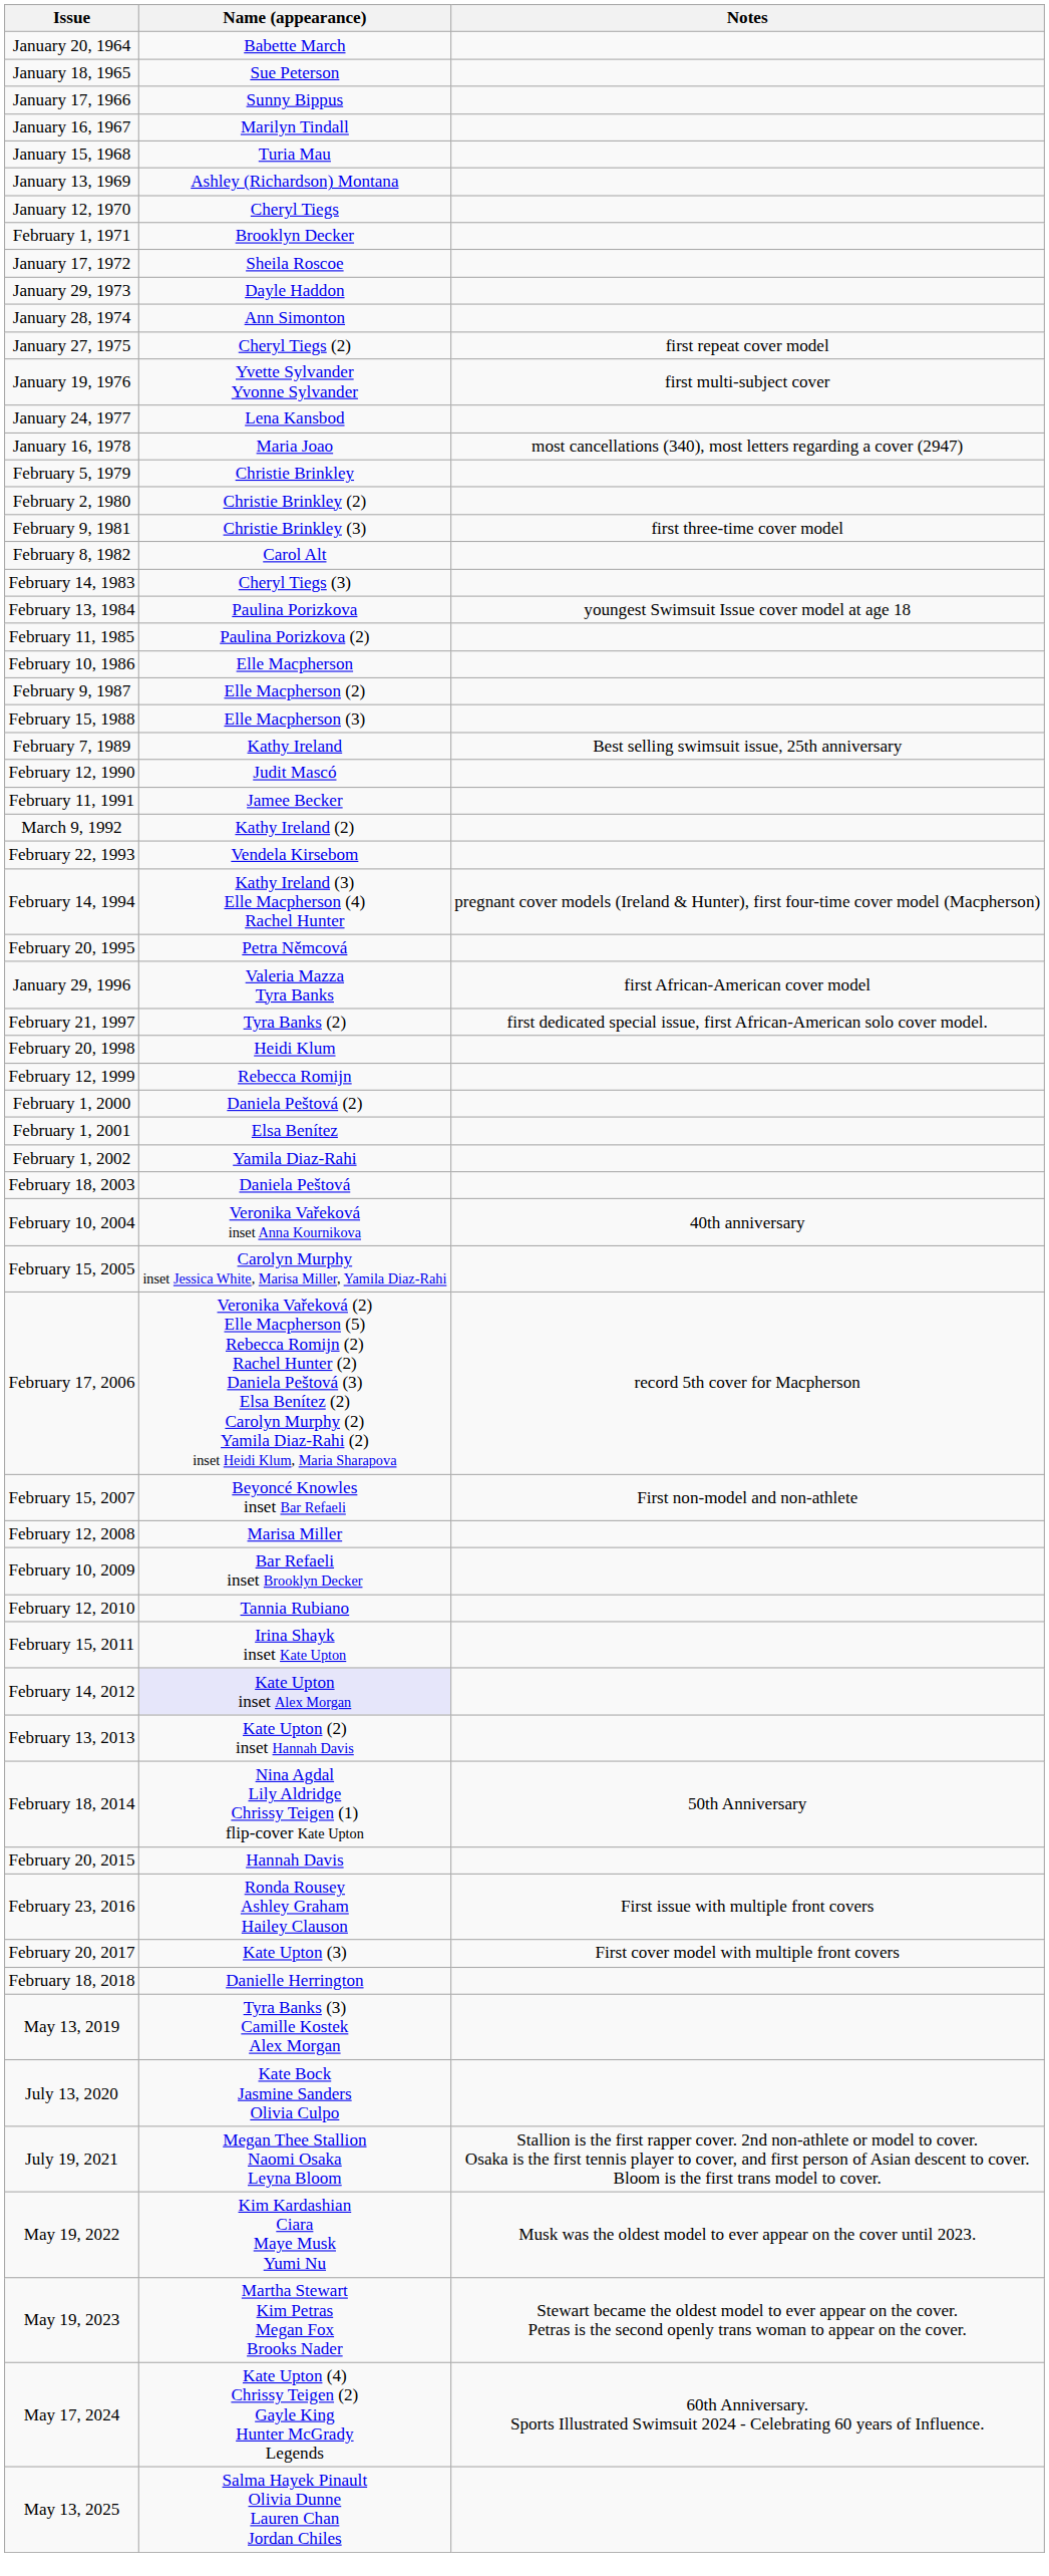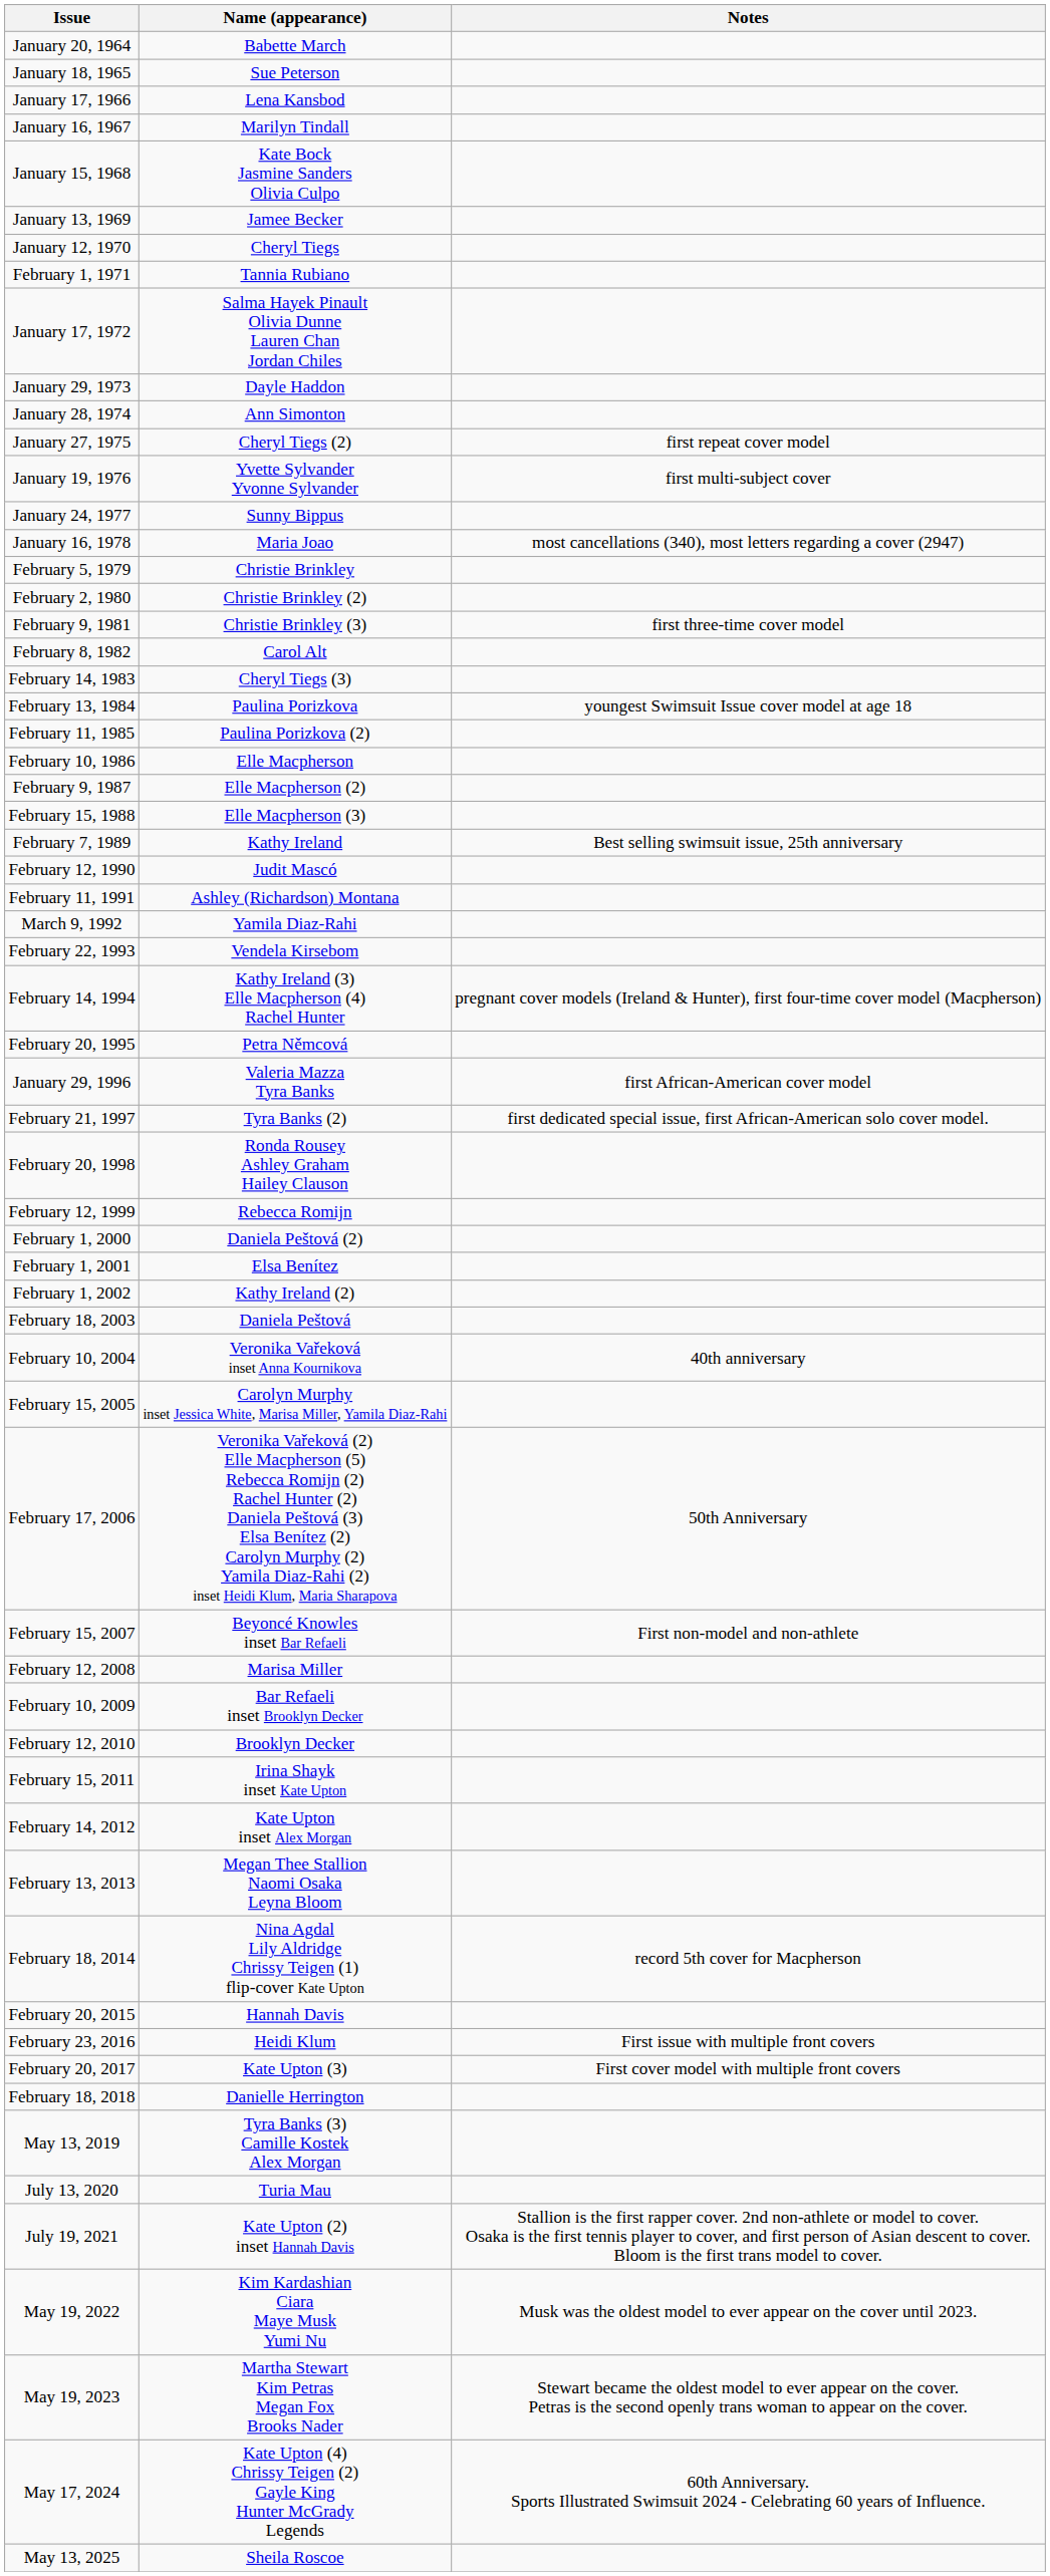January 17, 1966 | Name (appearance): Sunny Bippus -> Lena Kansbod
January 15, 1968 | Name (appearance): Turia Mau -> Kate Bock Jasmine Sanders Olivia Culpo
January 13, 1969 | Name (appearance): Ashley (Richardson) Montana -> Jamee Becker
February 1, 1971 | Name (appearance): Brooklyn Decker -> Tannia Rubiano
January 17, 1972 | Name (appearance): Sheila Roscoe -> Salma Hayek Pinault Olivia Dunne Lauren Chan Jordan Chiles
January 24, 1977 | Name (appearance): Lena Kansbod -> Sunny Bippus
February 11, 1991 | Name (appearance): Jamee Becker -> Ashley (Richardson) Montana
March 9, 1992 | Name (appearance): Kathy Ireland (2) -> Yamila Diaz-Rahi
February 20, 1998 | Name (appearance): Heidi Klum -> Ronda Rousey Ashley Graham Hailey Clauson
February 1, 2002 | Name (appearance): Yamila Diaz-Rahi -> Kathy Ireland (2)
February 17, 2006 | Notes: record 5th cover for Macpherson -> 50th Anniversary
February 12, 2010 | Name (appearance): Tannia Rubiano -> Brooklyn Decker
February 14, 2012 | Name (appearance): lavender background -> no background
February 13, 2013 | Name (appearance): Kate Upton (2) inset Hannah Davis -> Megan Thee Stallion Naomi Osaka Leyna Bloom
February 18, 2014 | Notes: 50th Anniversary -> record 5th cover for Macpherson
February 23, 2016 | Name (appearance): Ronda Rousey Ashley Graham Hailey Clauson -> Heidi Klum
July 13, 2020 | Name (appearance): Kate Bock Jasmine Sanders Olivia Culpo -> Turia Mau
July 19, 2021 | Name (appearance): Megan Thee Stallion Naomi Osaka Leyna Bloom -> Kate Upton (2) inset Hannah Davis
May 13, 2025 | Name (appearance): Salma Hayek Pinault Olivia Dunne Lauren Chan Jordan Chiles -> Sheila Roscoe
